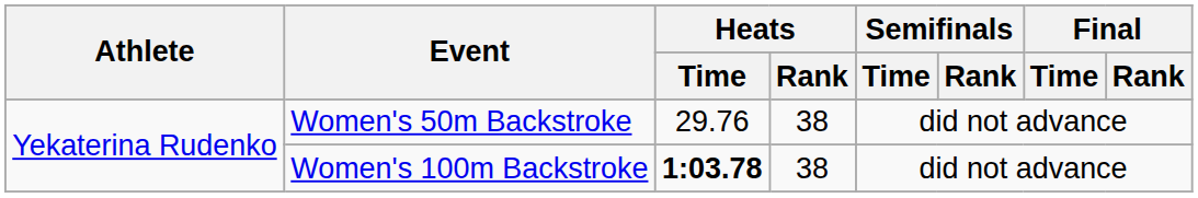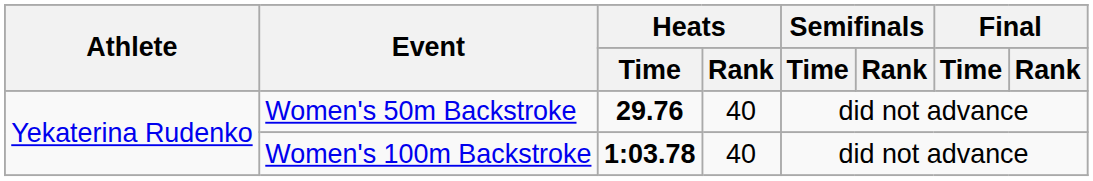Women's 50m Backstroke | Heats / Time: normal -> bold
Women's 50m Backstroke | Heats / Rank: 38 -> 40
Women's 100m Backstroke | Heats / Rank: 38 -> 40
